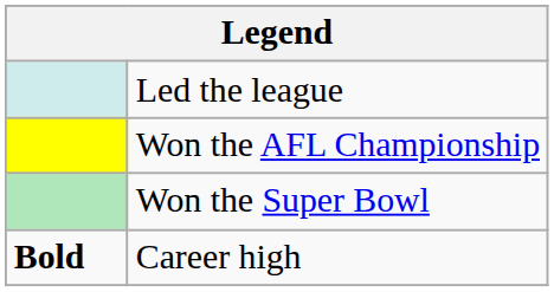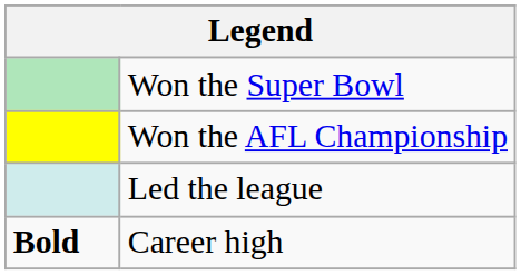rows swapped: Led the league <-> Won the Super Bowl
